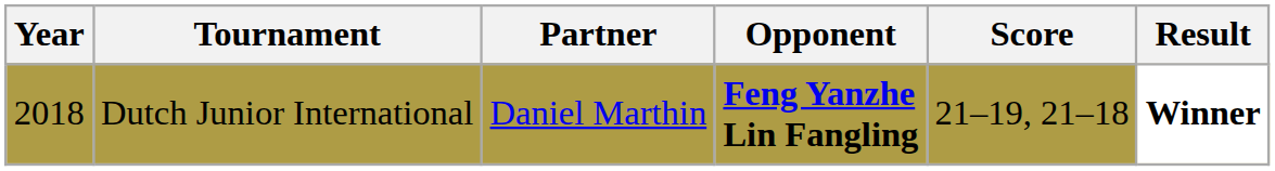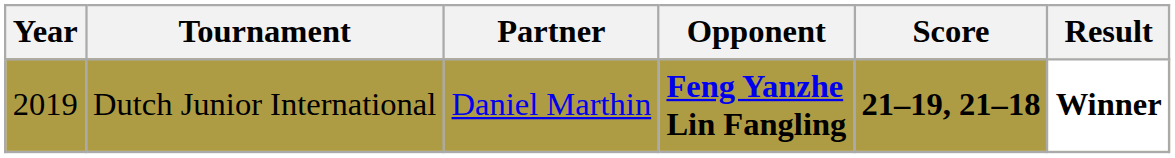Dutch Junior International | Year: 2018 -> 2019
Dutch Junior International | Score: normal -> bold
